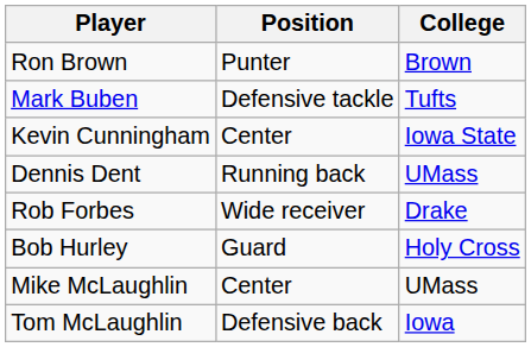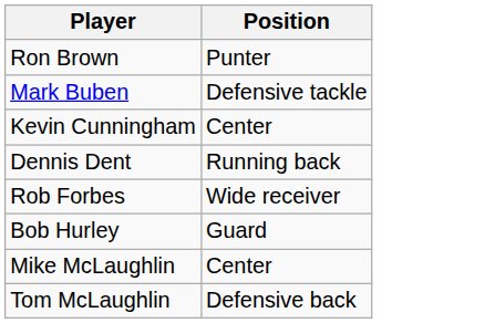- column: College | Brown | Tufts | Iowa State | UMass | Drake | Holy Cross | UMass | Iowa
